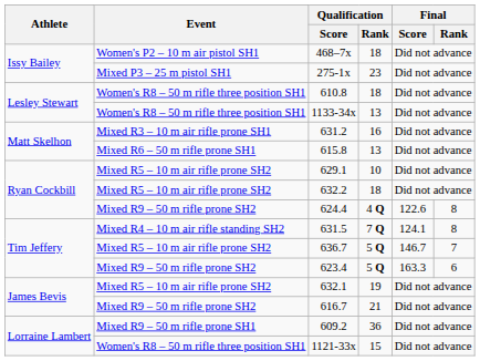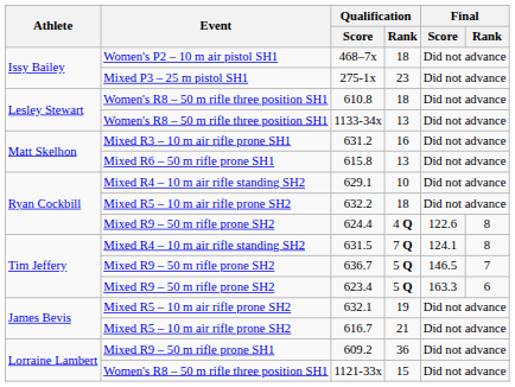629.1 | Event: Mixed R5 – 10 m air rifle prone SH2 -> Mixed R4 – 10 m air rifle standing SH2
636.7 | Event: Mixed R5 – 10 m air rifle prone SH2 -> Mixed R9 – 50 m rifle prone SH2
636.7 | Final / Score: 146.7 -> 146.5
616.7 | Event: Mixed R9 – 50 m rifle prone SH2 -> Mixed R5 – 10 m air rifle prone SH2
